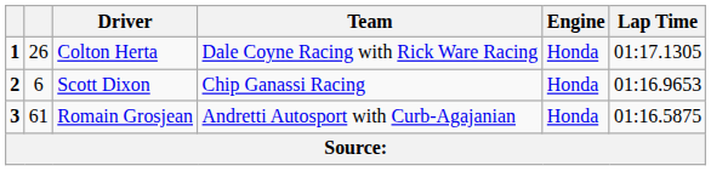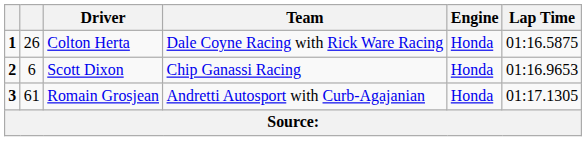Colton Herta | Lap Time: 01:17.1305 -> 01:16.5875
Romain Grosjean | Lap Time: 01:16.5875 -> 01:17.1305
